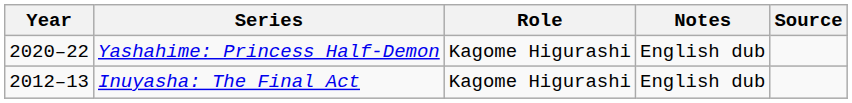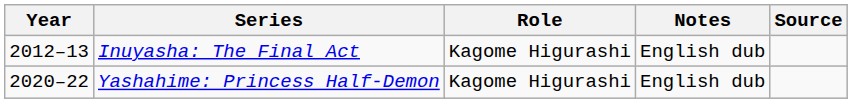rows swapped: Inuyasha: The Final Act <-> Yashahime: Princess Half-Demon
